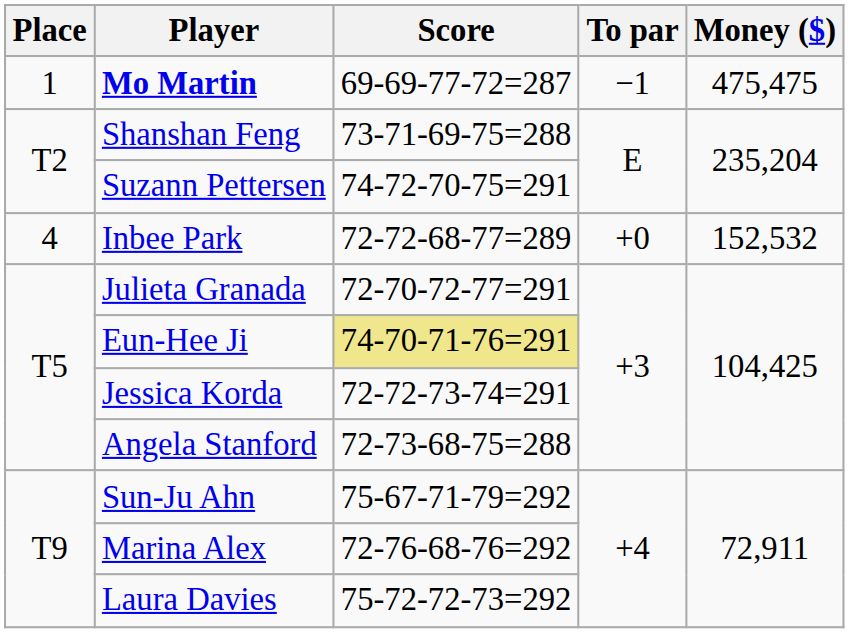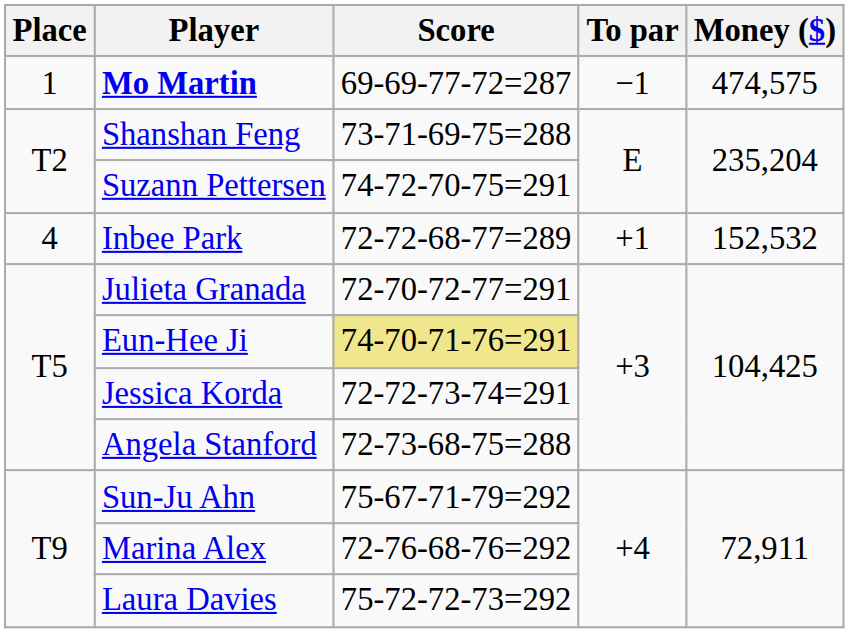Mo Martin | Money ($): 475,475 -> 474,575
Inbee Park | To par: +0 -> +1
